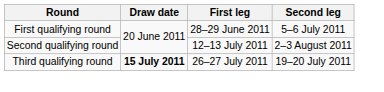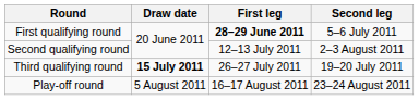First qualifying round | First leg: normal -> bold
+ row: Play-off round | 5 August 2011 | 16–17 August 2011 | 23–24 August 2011
